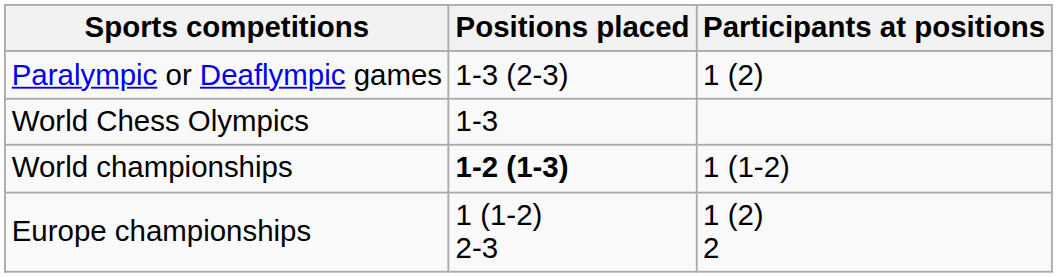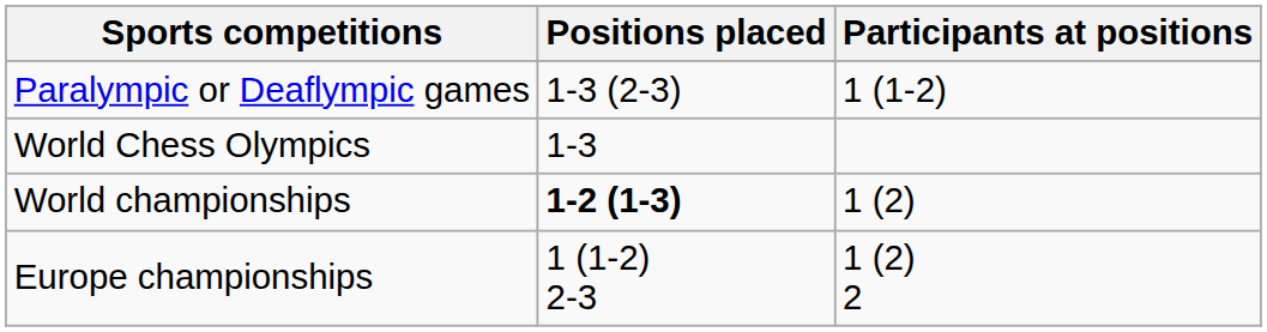Paralympic or Deaflympic games | Participants at positions: 1 (2) -> 1 (1-2)
World championships | Participants at positions: 1 (1-2) -> 1 (2)
